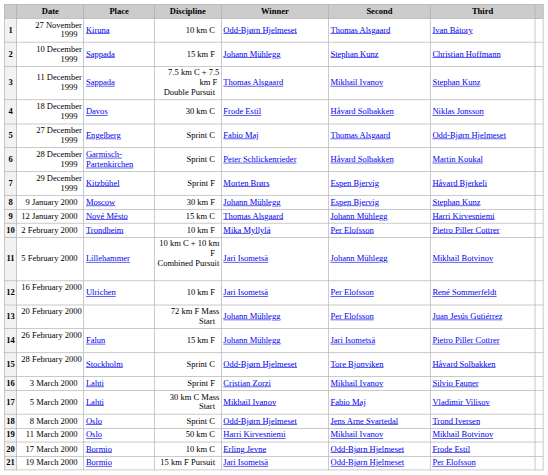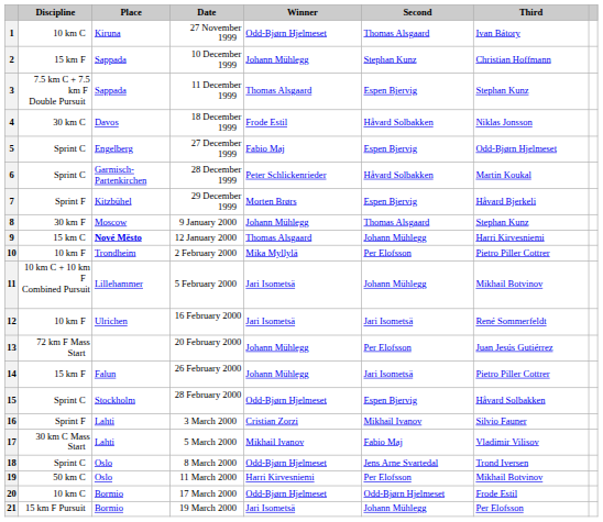columns swapped: Date <-> Discipline
3 | Second: Mikhail Ivanov -> Espen Bjervig
5 | Second: Thomas Alsgaard -> Espen Bjervig
8 | Second: Espen Bjervig -> Thomas Alsgaard
9 | Place: normal -> bold
12 | Second: Per Elofsson -> Jari Isometsä
15 | Second: Tore Bjonviken -> Espen Bjervig
19 | Second: Mikhail Ivanov -> Per Elofsson
20 | Winner: Erling Jevne -> Odd-Bjørn Hjelmeset
21 | Second: Odd-Bjørn Hjelmeset -> Johann Mühlegg
